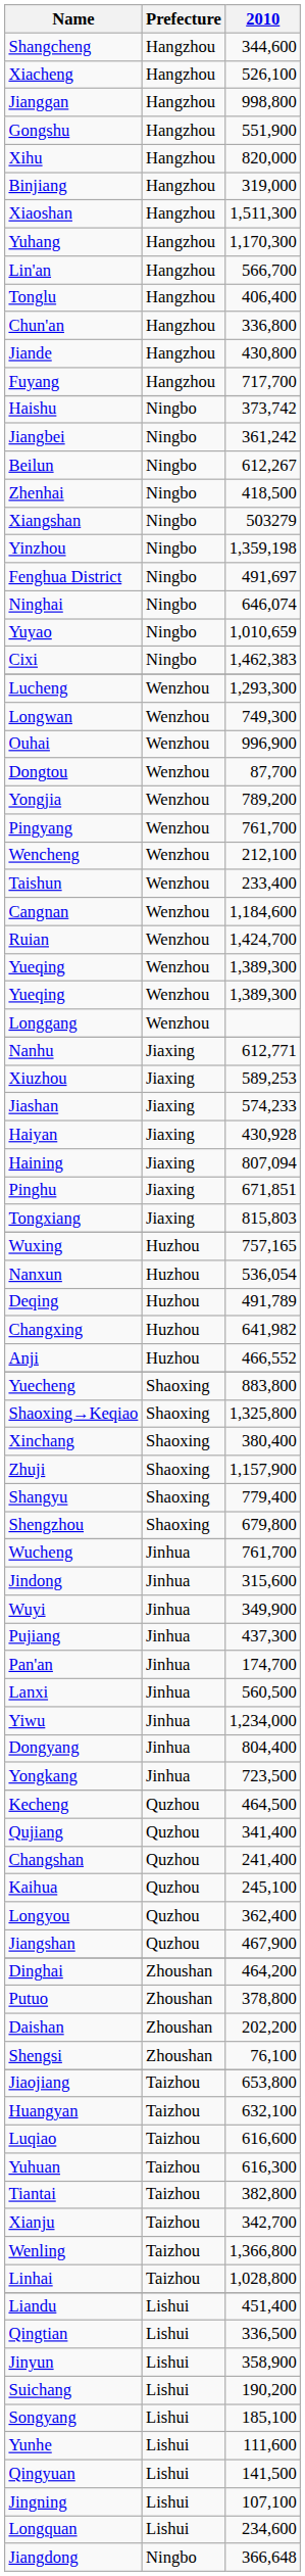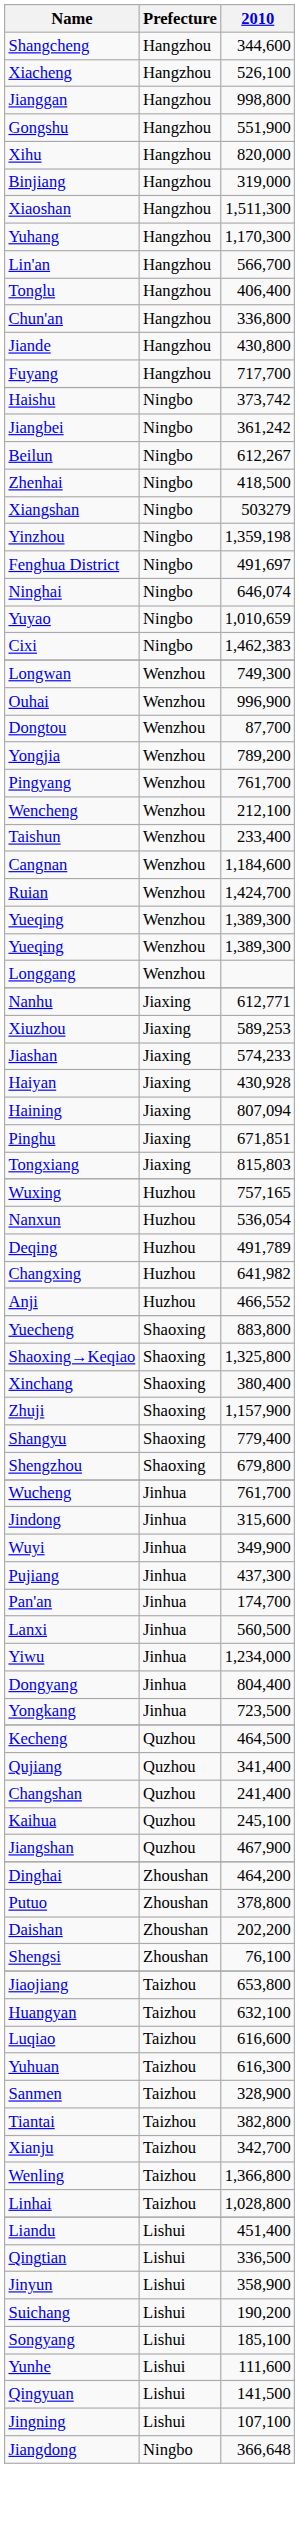- row: Lucheng | Wenzhou | 1,293,300
- row: Longyou | Quzhou | 362,400
+ row: Sanmen | Taizhou | 328,900
- row: Longquan | Lishui | 234,600
